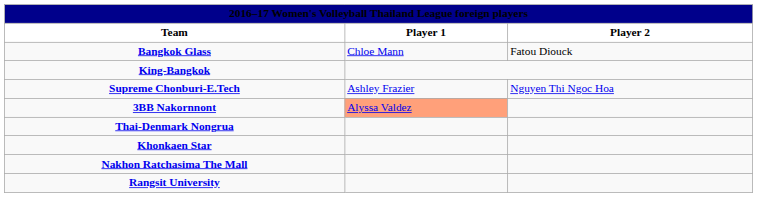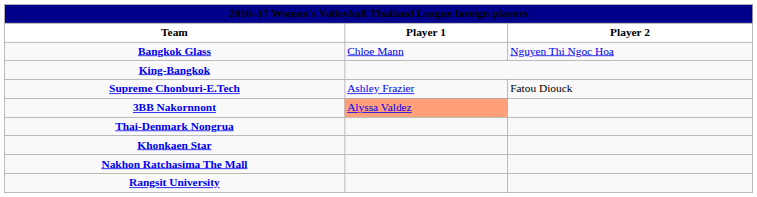Bangkok Glass | Player 2: Fatou Diouck -> Nguyen Thi Ngoc Hoa
Supreme Chonburi-E.Tech | Player 2: Nguyen Thi Ngoc Hoa -> Fatou Diouck
